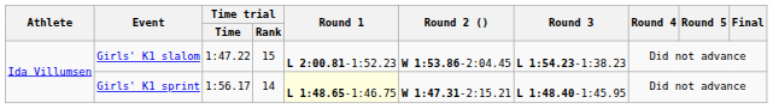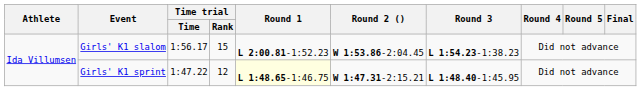Girls' K1 slalom | Time trial / Time: 1:47.22 -> 1:56.17
Girls' K1 sprint | Time trial / Time: 1:56.17 -> 1:47.22
Girls' K1 sprint | Time trial / Rank: 14 -> 12
